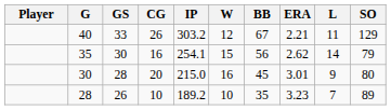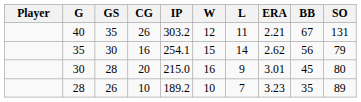columns swapped: L <-> BB
40 | GS: 33 -> 35
40 | SO: 129 -> 131
